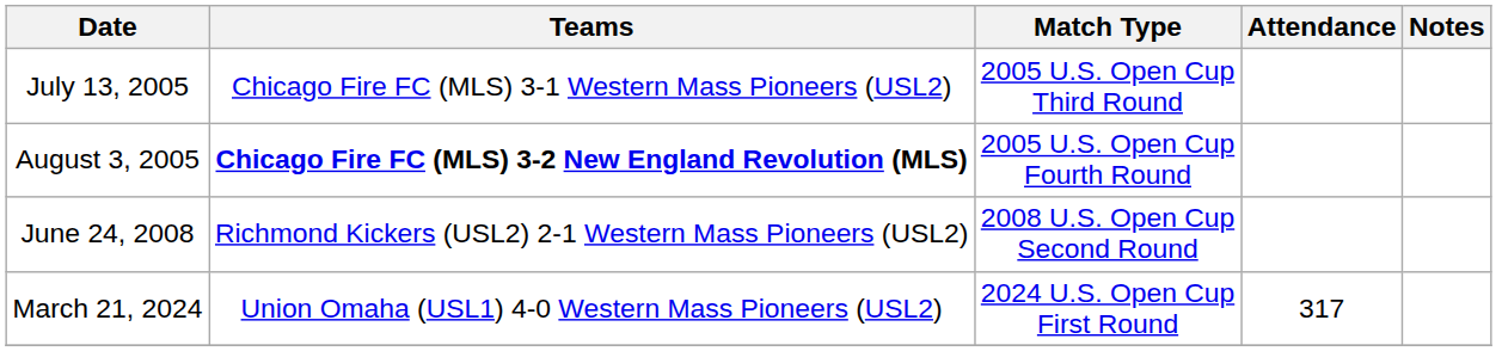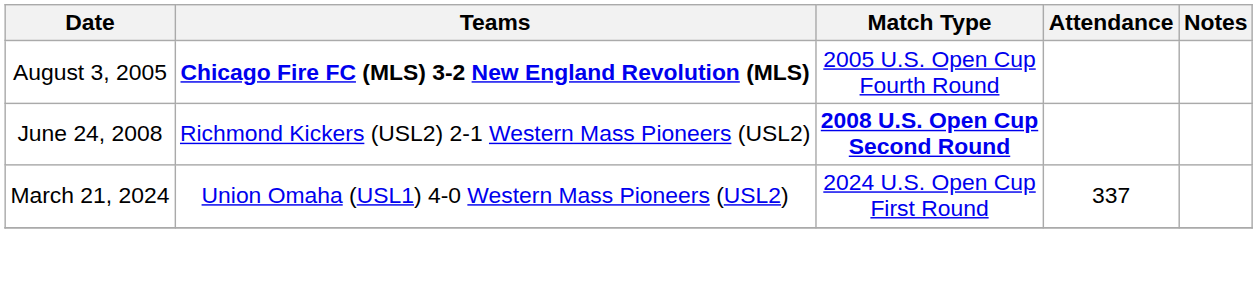- row: July 13, 2005 | Chicago Fire FC (MLS) 3-1 Western Mass Pioneers (USL2) | 2005 U.S. Open Cup Third Round
June 24, 2008 | Match Type: normal -> bold
March 21, 2024 | Attendance: 317 -> 337
